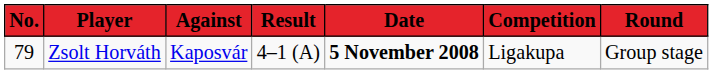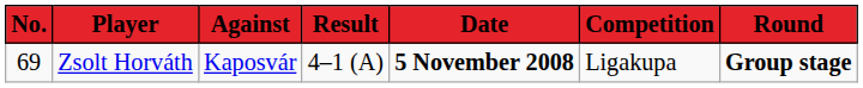Zsolt Horváth | No.: 79 -> 69
Zsolt Horváth | Round: normal -> bold
